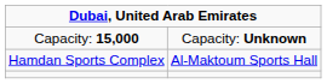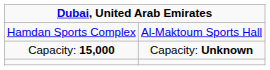rows swapped: Hamdan Sports Complex <-> Capacity: 15,000
